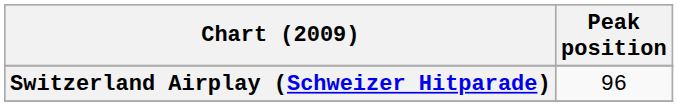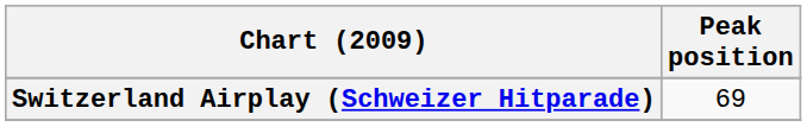Switzerland Airplay (Schweizer Hitparade) | Peak position: 96 -> 69
